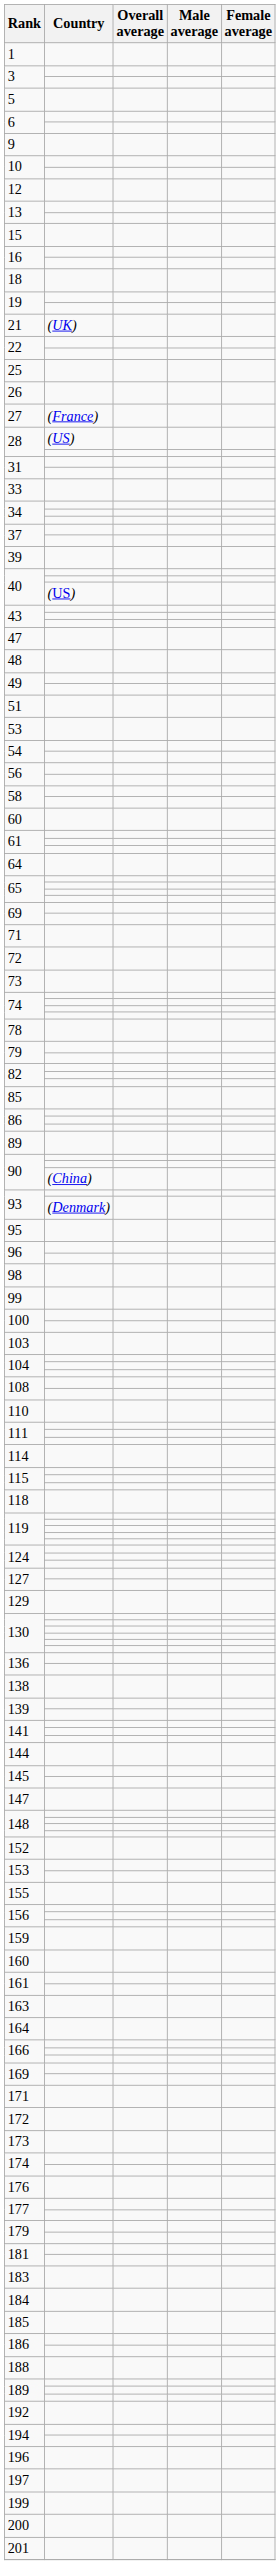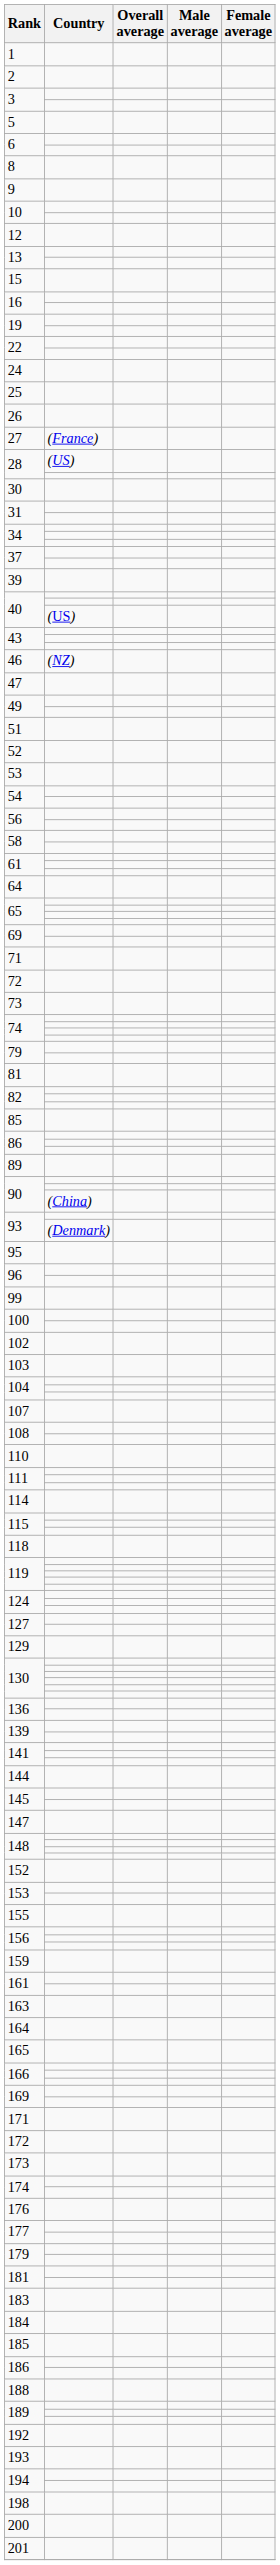+ row: 2
+ row: 8
- row: 18
- row: 21 | (UK)
+ row: 24
+ row: 30
- row: 33
+ row: 46 | (NZ)
- row: 48
+ row: 52
- row: 60
- row: 78
+ row: 81
- row: 98
+ row: 102
+ row: 107
- row: 138
- row: 160
+ row: 165
+ row: 193
- row: 196
- row: 197
+ row: 198
- row: 199
